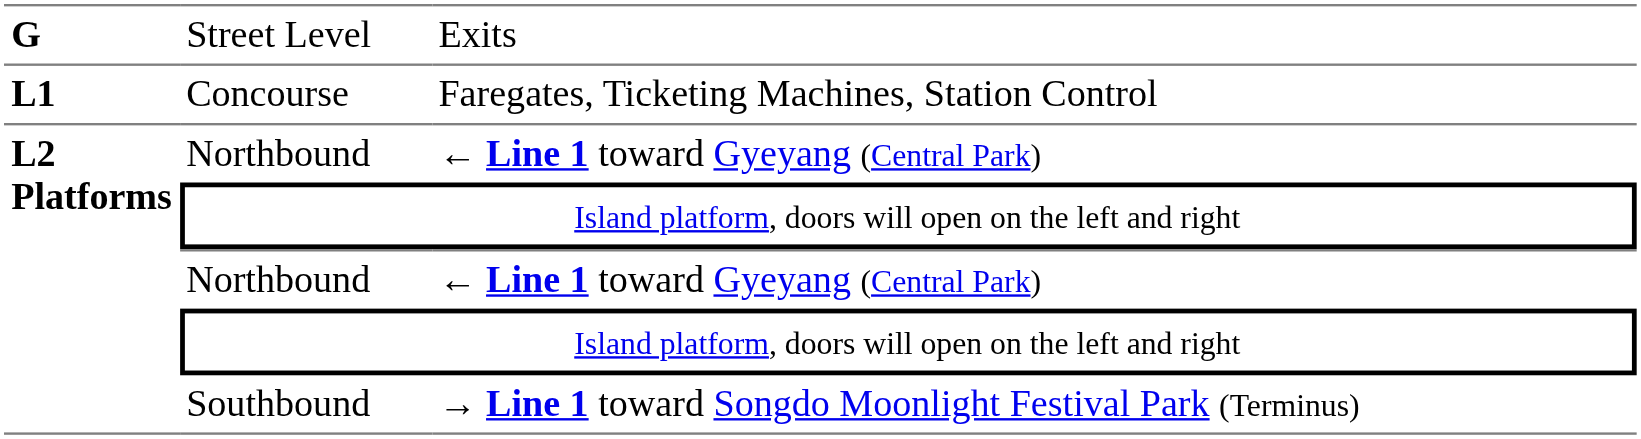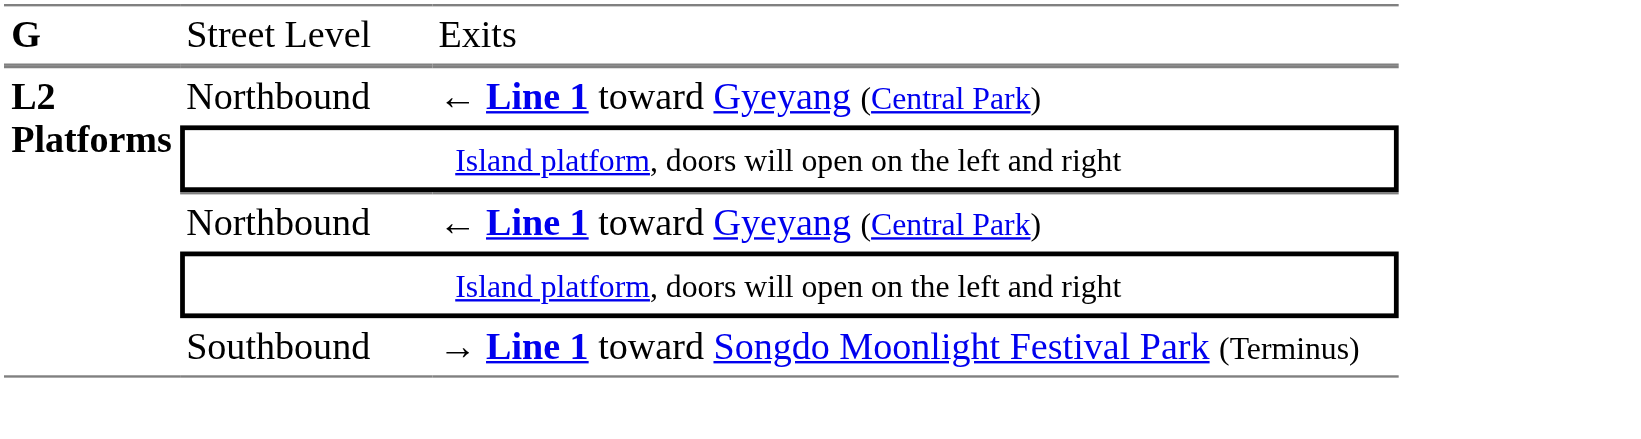- row: L1 | Concourse | Faregates, Ticketing Machines, Station Control
